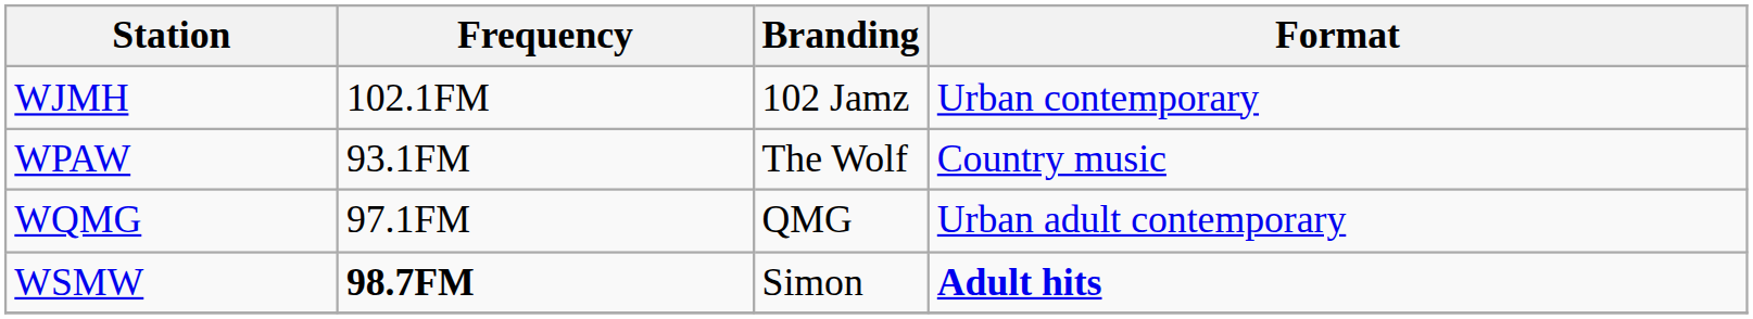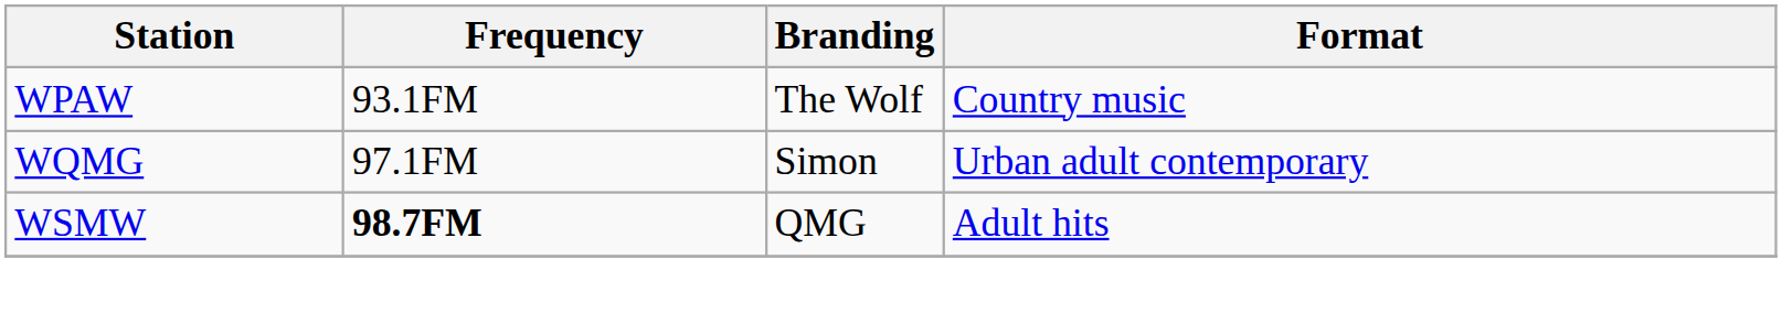- row: WJMH | 102.1FM | 102 Jamz | Urban contemporary
WQMG | Branding: QMG -> Simon
WSMW | Branding: Simon -> QMG
WSMW | Format: bold -> normal
